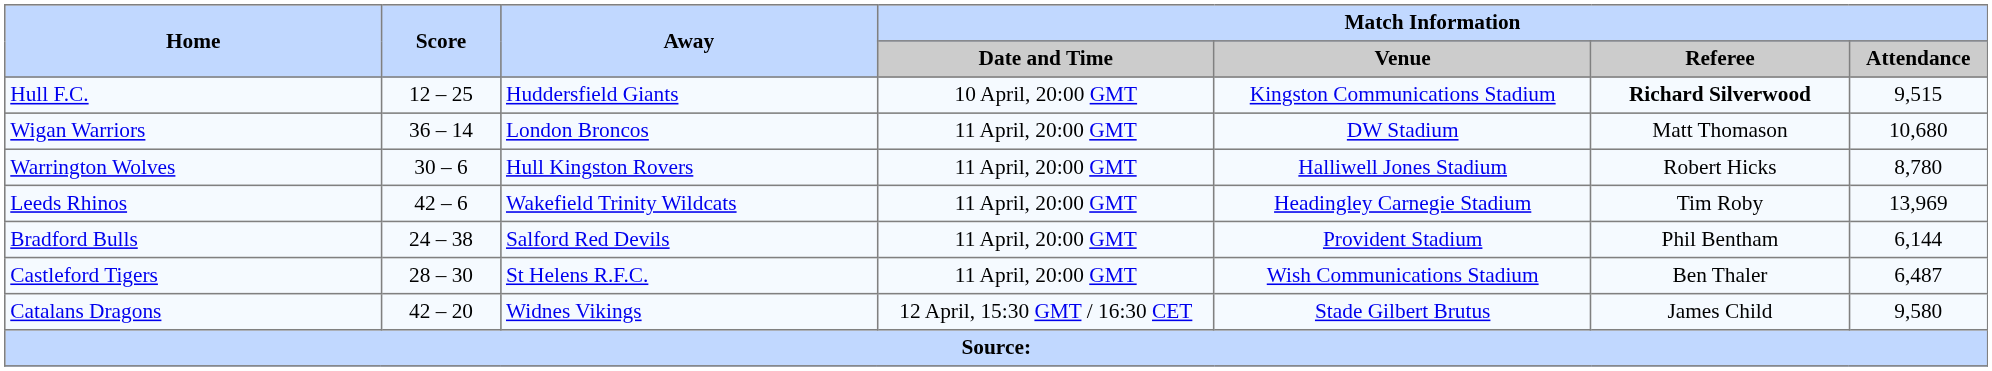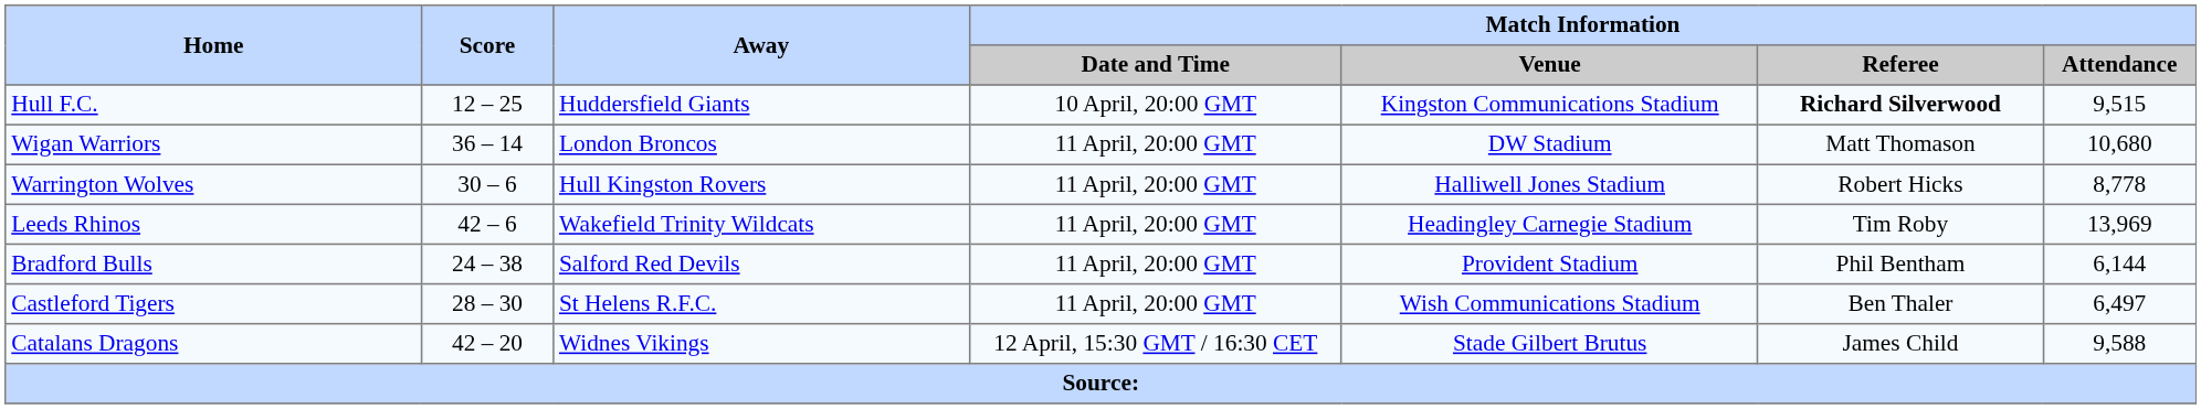Warrington Wolves | Match Information / Attendance: 8,780 -> 8,778
Castleford Tigers | Match Information / Attendance: 6,487 -> 6,497
Catalans Dragons | Match Information / Attendance: 9,580 -> 9,588
